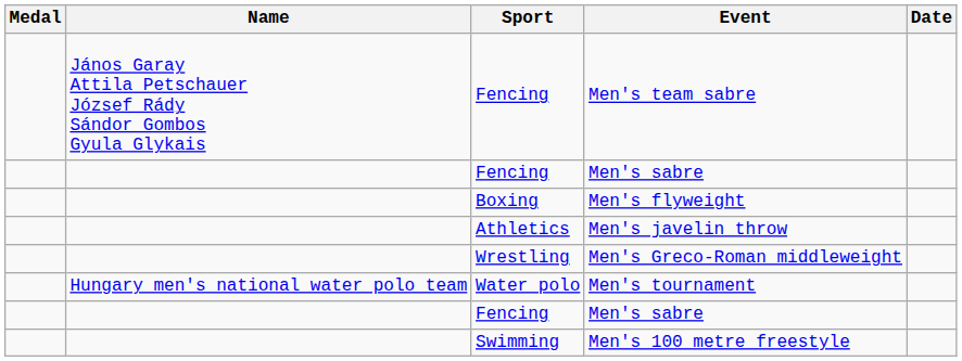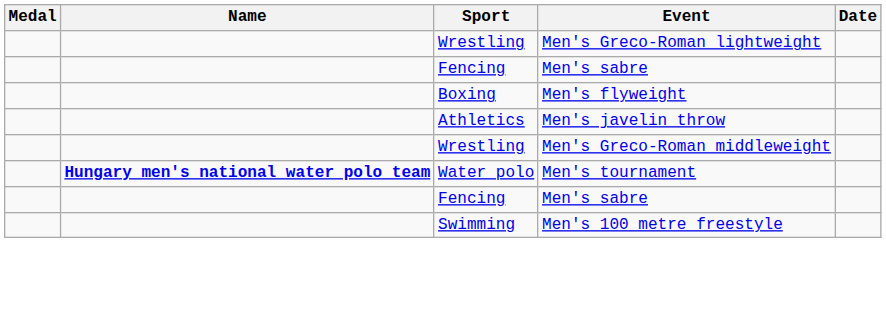+ row: Wrestling | Men's Greco-Roman lightweight
- row: János Garay Attila Petschauer József Rády Sándor Gombos Gyula Glykais | Fencing | Men's team sabre
Men's tournament | Name: normal -> bold
